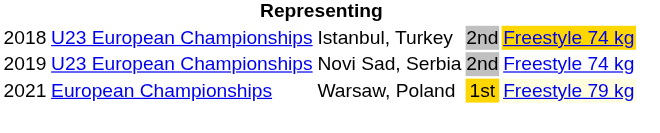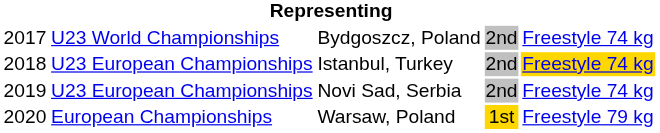+ row: 2017 | U23 World Championships | Bydgoszcz, Poland | 2nd | Freestyle 74 kg
Warsaw, Poland | column 1: 2021 -> 2020
Warsaw, Poland | column 5: lightyellow background -> no background
